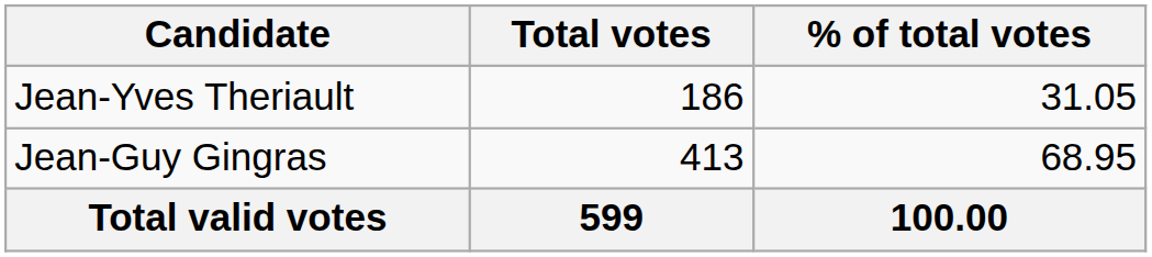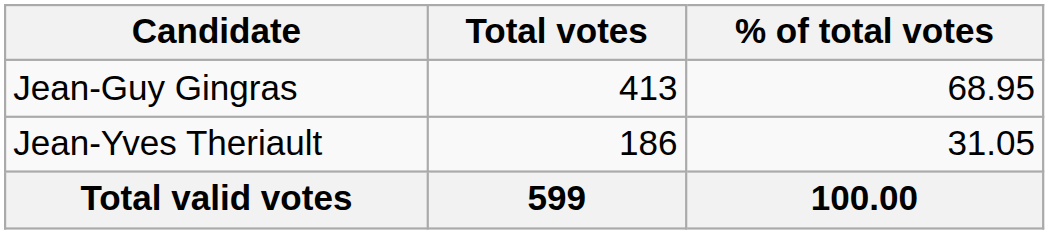rows swapped: Jean-Guy Gingras <-> Jean-Yves Theriault
